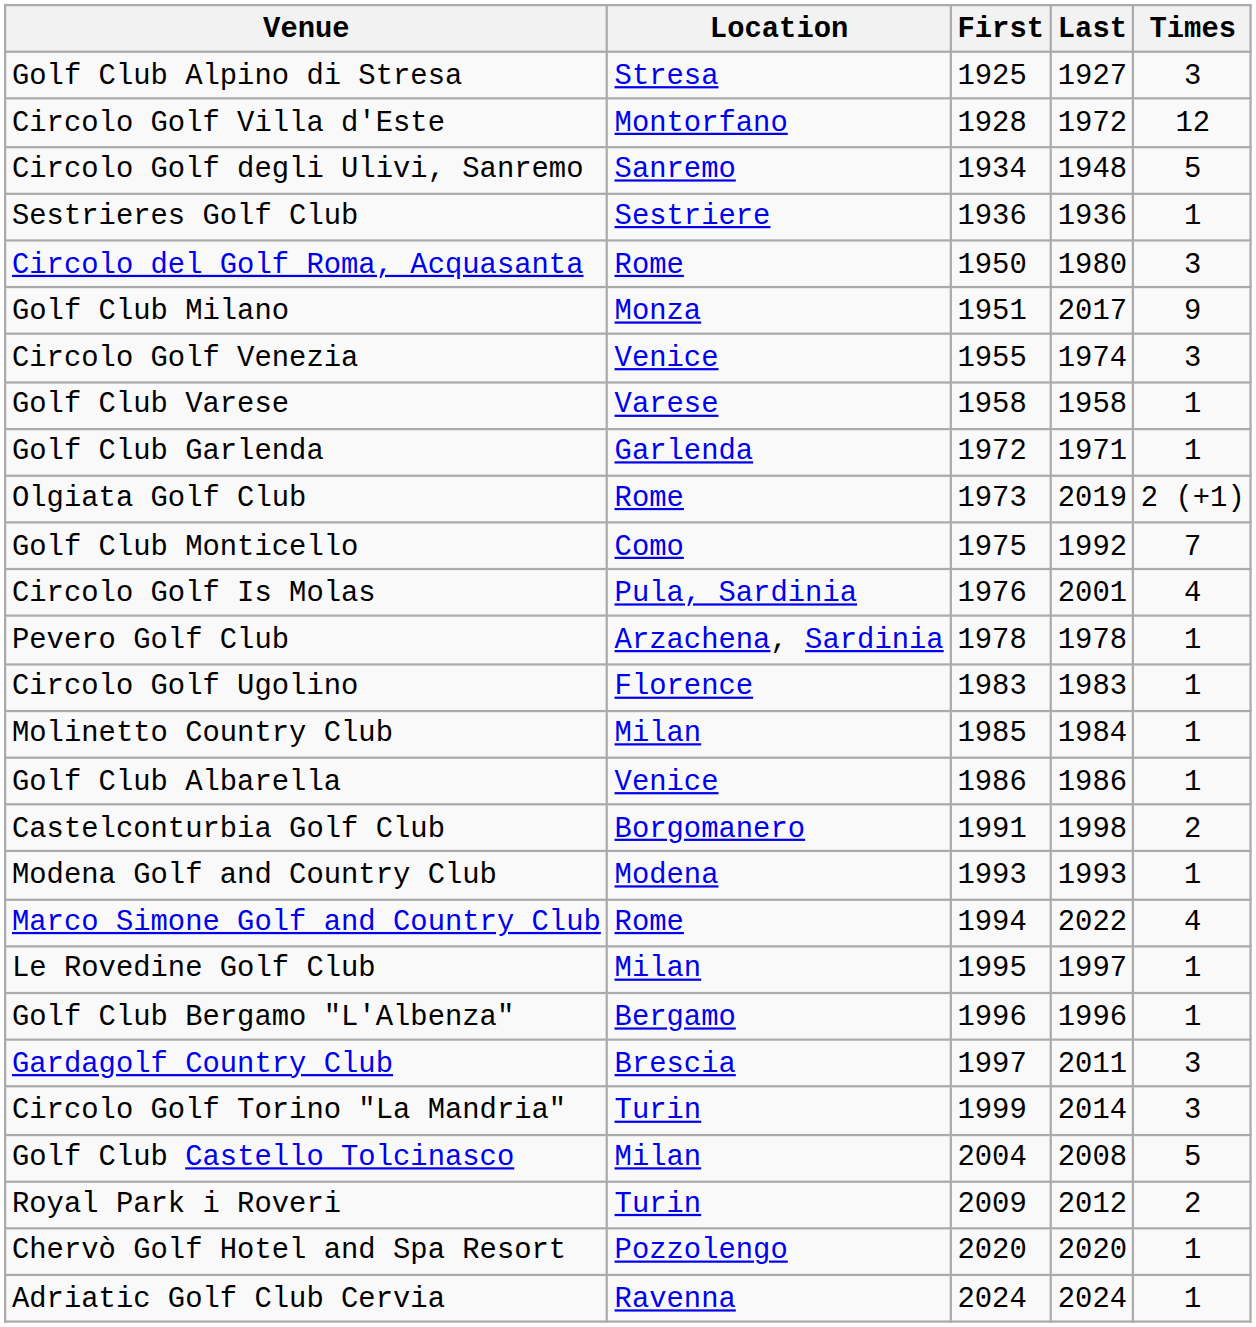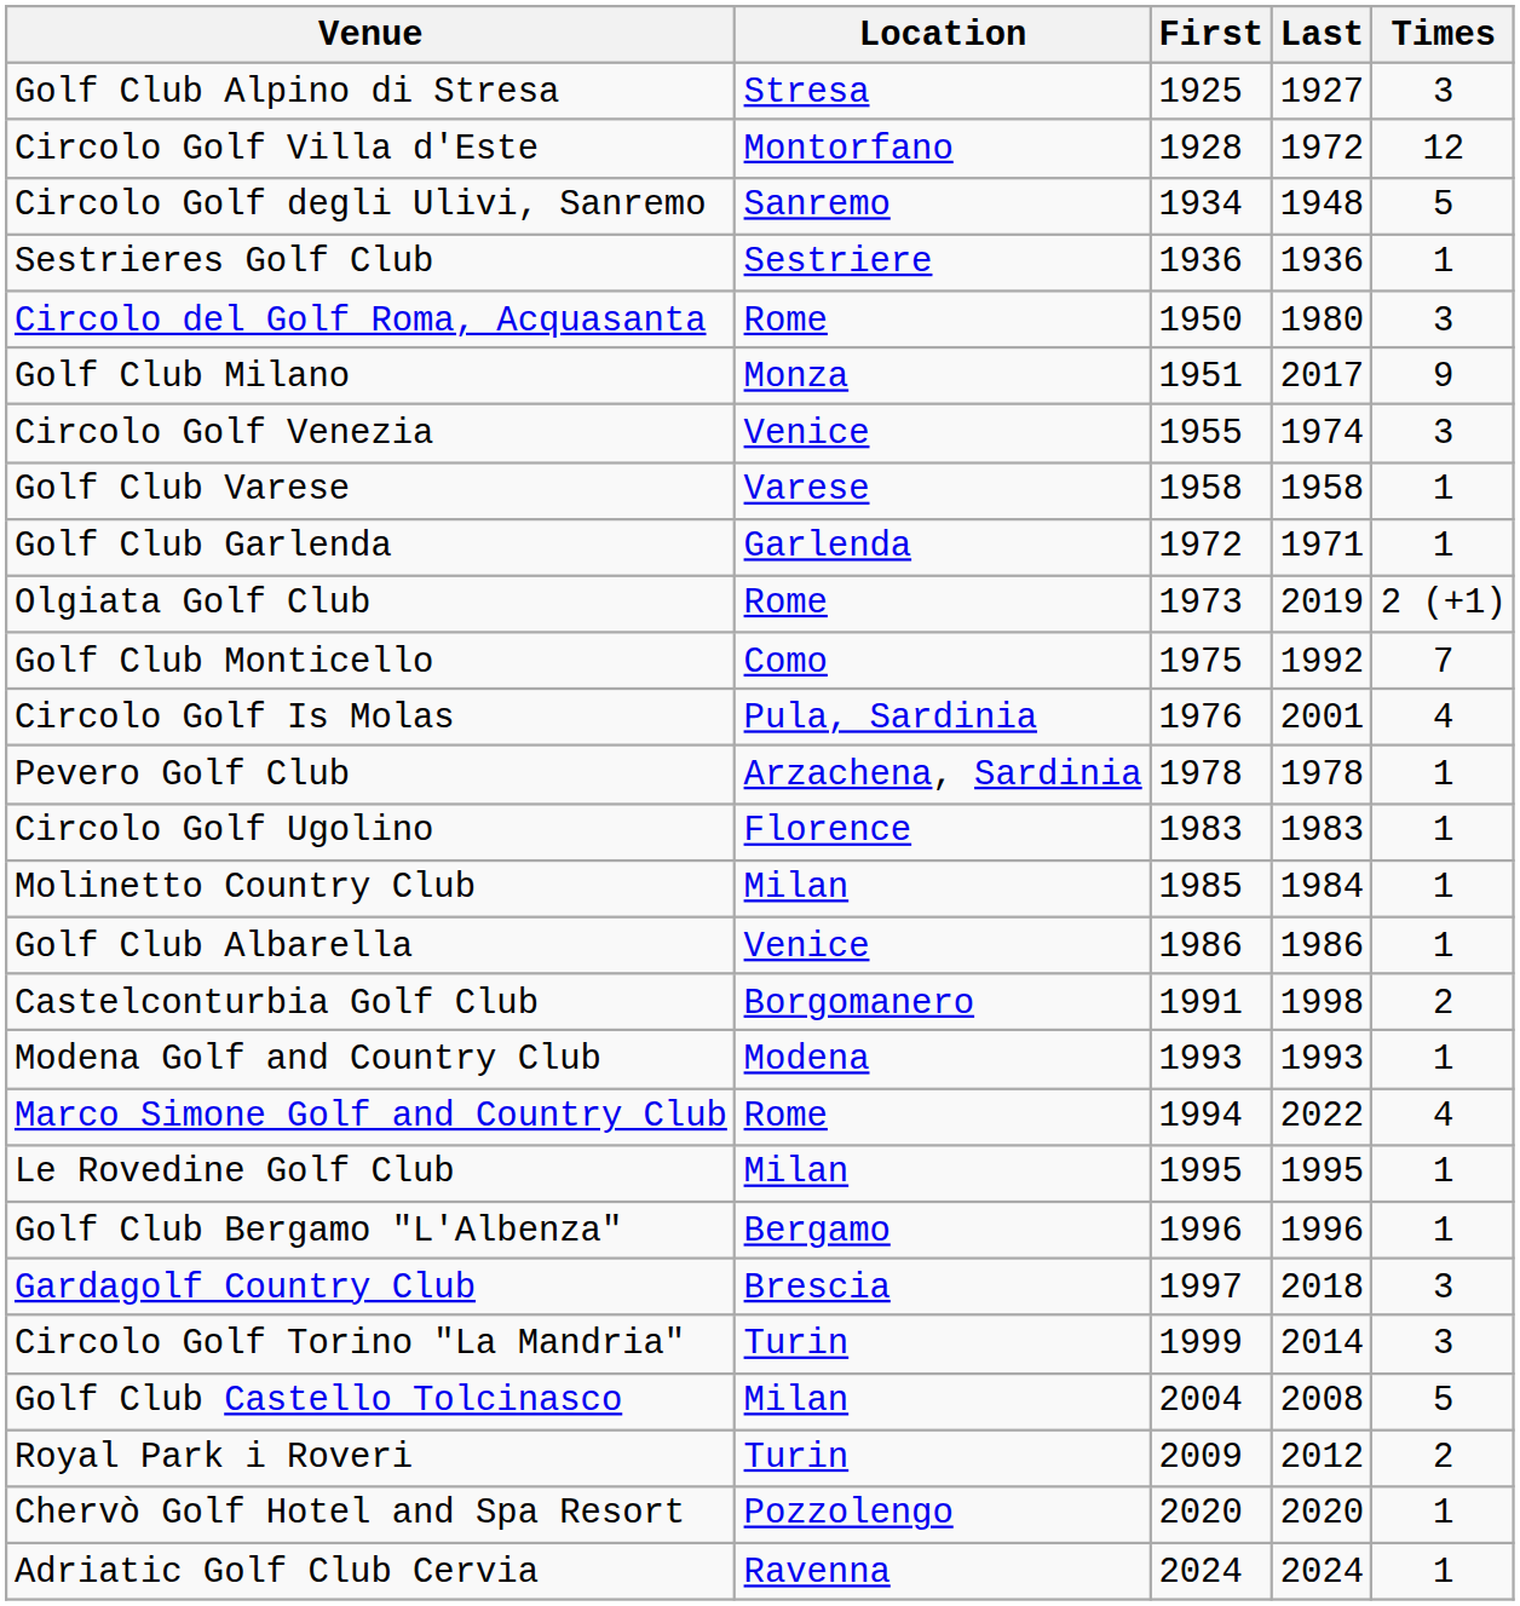Le Rovedine Golf Club | Last: 1997 -> 1995
Gardagolf Country Club | Last: 2011 -> 2018
